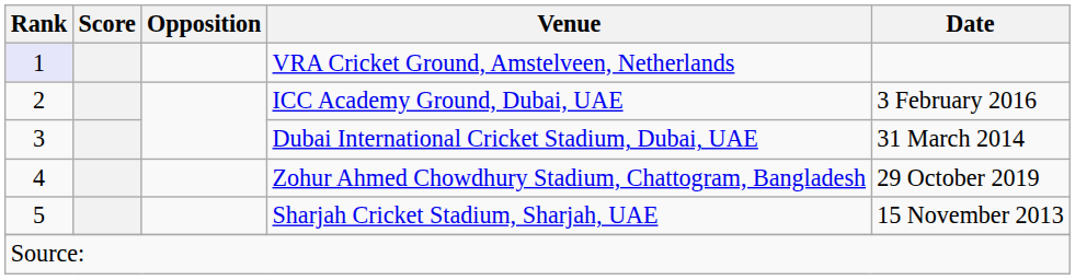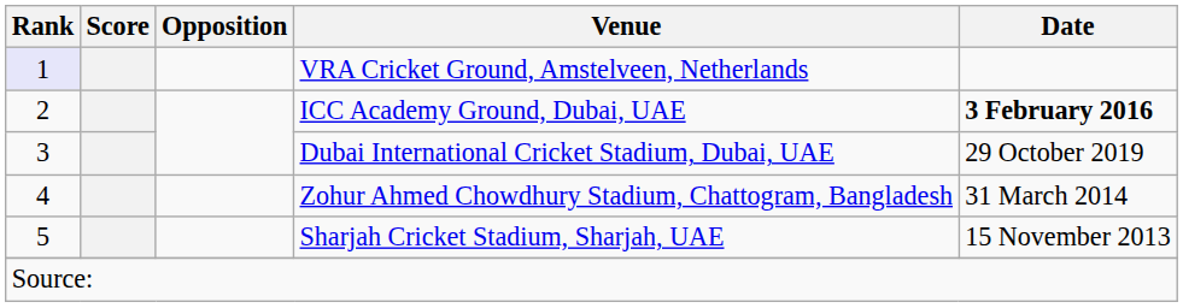ICC Academy Ground, Dubai, UAE | Date: normal -> bold
Dubai International Cricket Stadium, Dubai, UAE | Date: 31 March 2014 -> 29 October 2019
Zohur Ahmed Chowdhury Stadium, Chattogram, Bangladesh | Date: 29 October 2019 -> 31 March 2014
